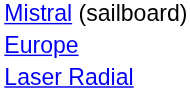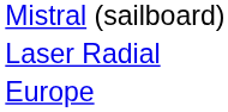rows swapped: Laser Radial <-> Europe
